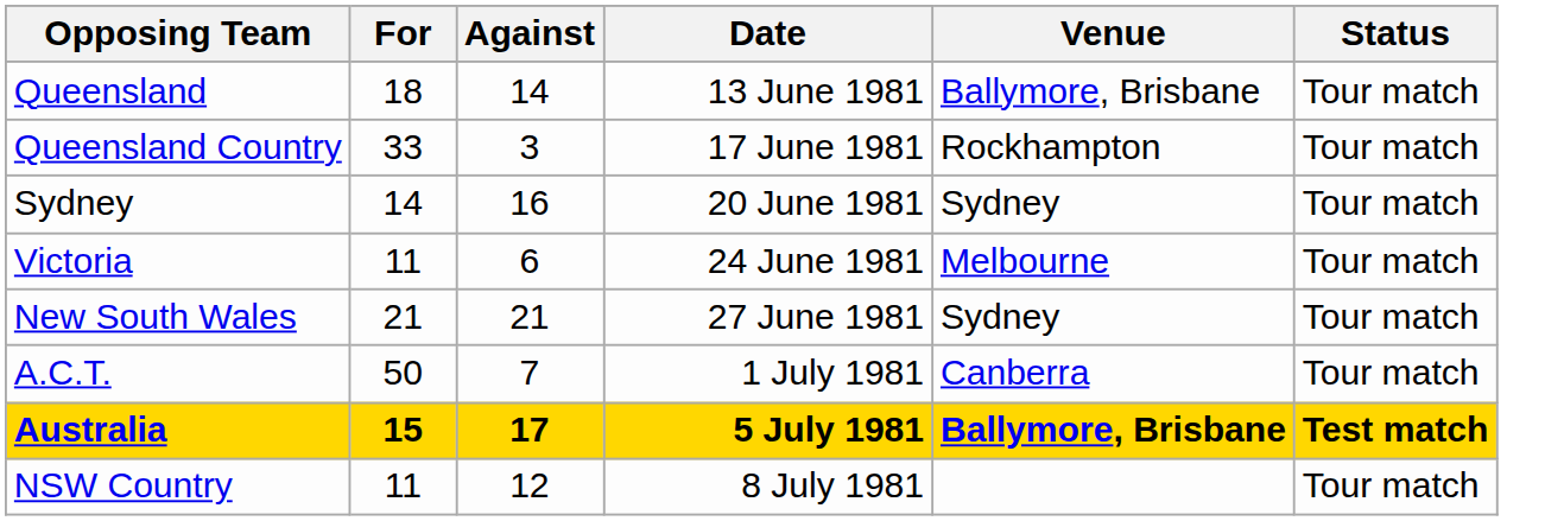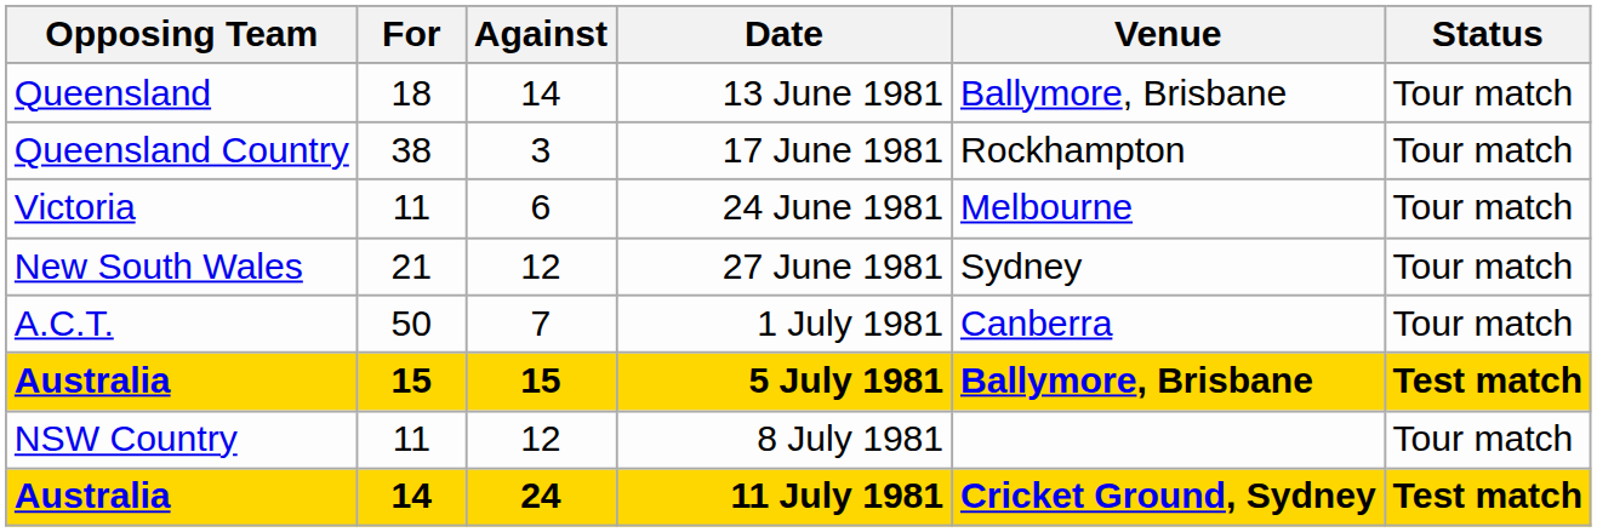17 June 1981 | For: 33 -> 38
- row: Sydney | 14 | 16 | 20 June 1981 | Sydney | Tour match
27 June 1981 | Against: 21 -> 12
5 July 1981 | Against: 17 -> 15
+ row: Australia | 14 | 24 | 11 July 1981 | Cricket Ground, Sydney | Test match
